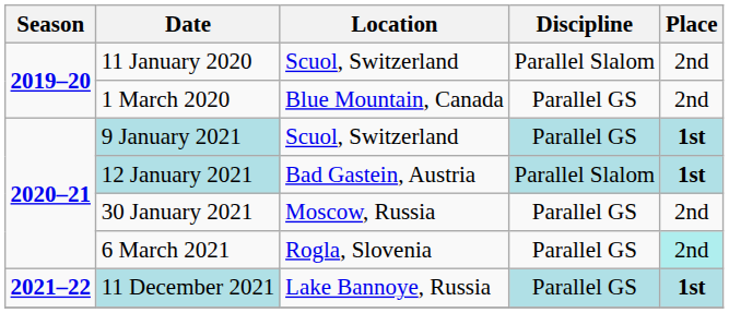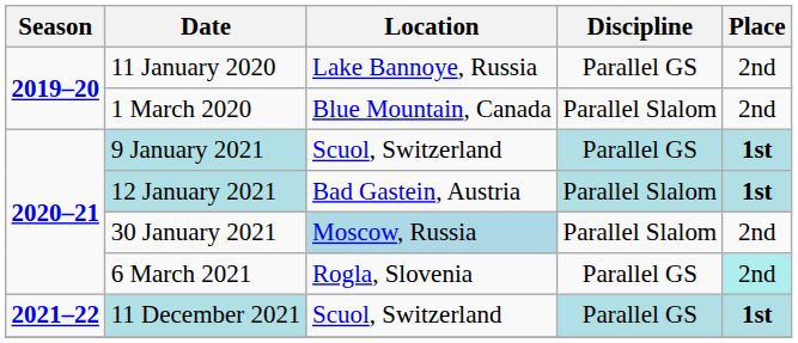11 January 2020 | Location: Scuol, Switzerland -> Lake Bannoye, Russia
11 January 2020 | Discipline: Parallel Slalom -> Parallel GS
1 March 2020 | Discipline: Parallel GS -> Parallel Slalom
30 January 2021 | Location: no background -> lightblue background
30 January 2021 | Discipline: Parallel GS -> Parallel Slalom
11 December 2021 | Location: Lake Bannoye, Russia -> Scuol, Switzerland
